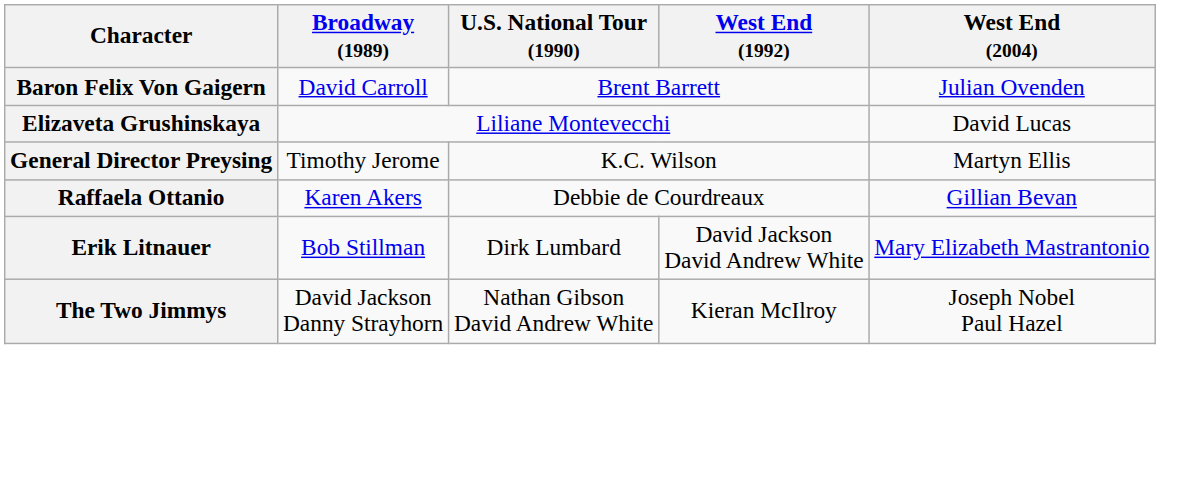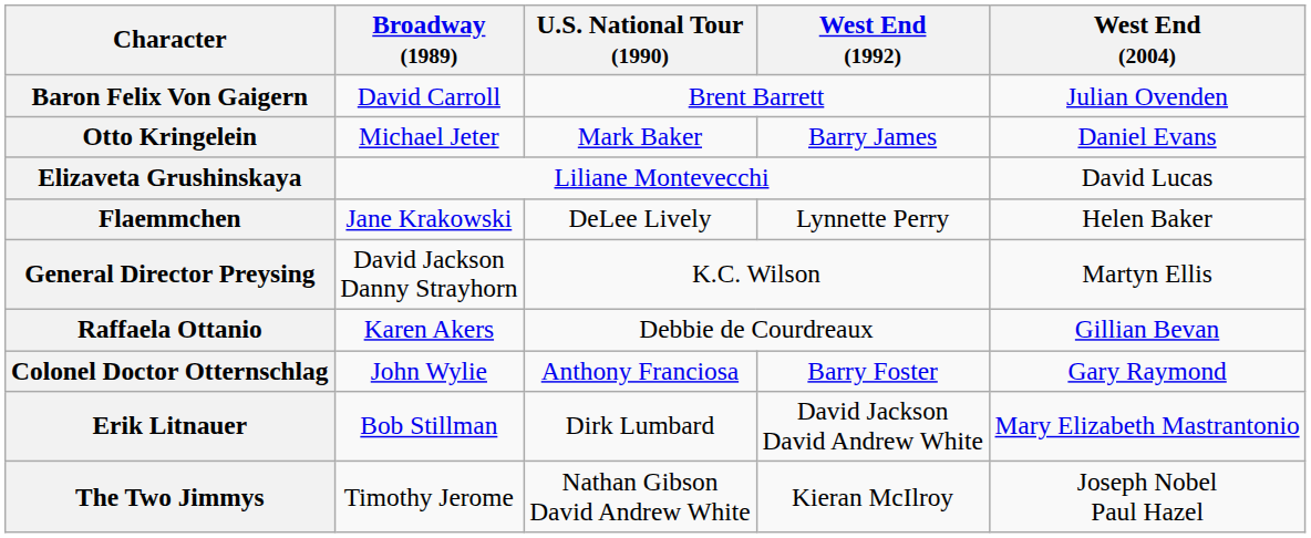+ row: Otto Kringelein | Michael Jeter | Mark Baker | Barry James | Daniel Evans
+ row: Flaemmchen | Jane Krakowski | DeLee Lively | Lynnette Perry | Helen Baker
General Director Preysing | Broadway (1989): Timothy Jerome -> David Jackson Danny Strayhorn
+ row: Colonel Doctor Otternschlag | John Wylie | Anthony Franciosa | Barry Foster | Gary Raymond
The Two Jimmys | Broadway (1989): David Jackson Danny Strayhorn -> Timothy Jerome
